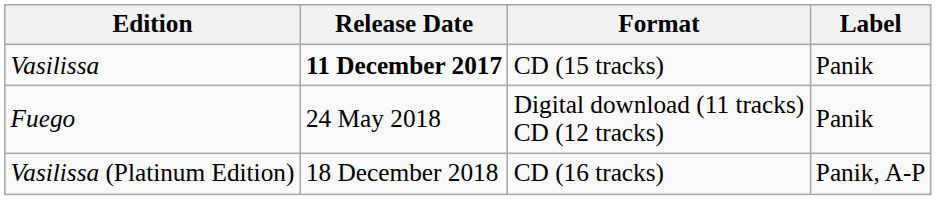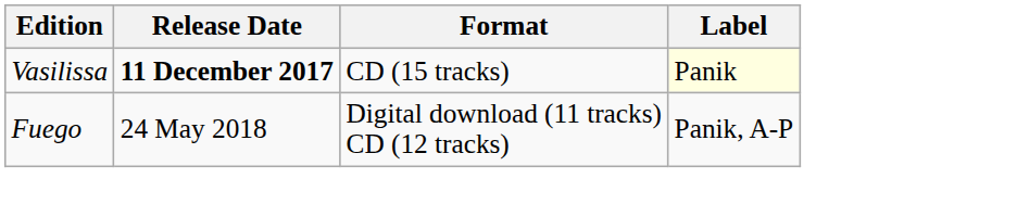Vasilissa | Label: no background -> lightyellow background
Fuego | Label: Panik -> Panik, A-P
- row: Vasilissa (Platinum Edition) | 18 December 2018 | CD (16 tracks) | Panik, A-P
